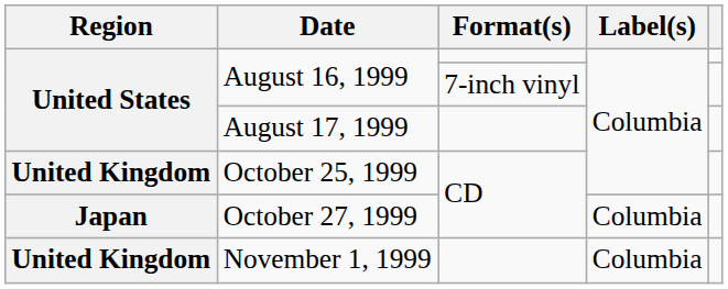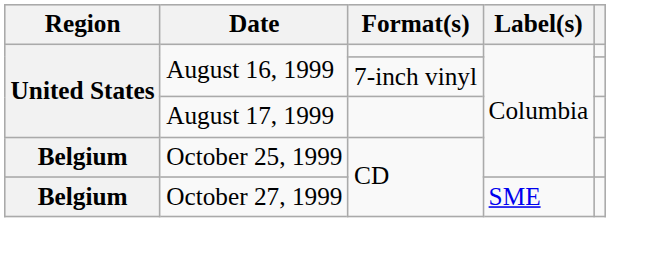October 25, 1999 | Region: United Kingdom -> Belgium
October 27, 1999 | Region: Japan -> Belgium
October 27, 1999 | Label(s): Columbia -> SME
- row: United Kingdom | November 1, 1999 | Columbia
